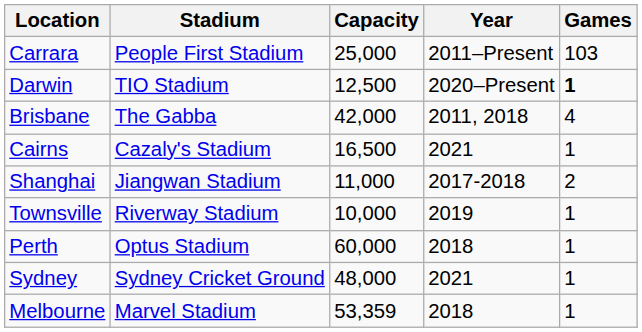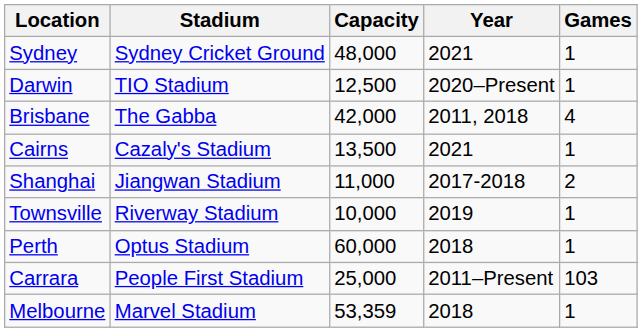rows swapped: Carrara <-> Sydney
Darwin | Games: bold -> normal
Cairns | Capacity: 16,500 -> 13,500
